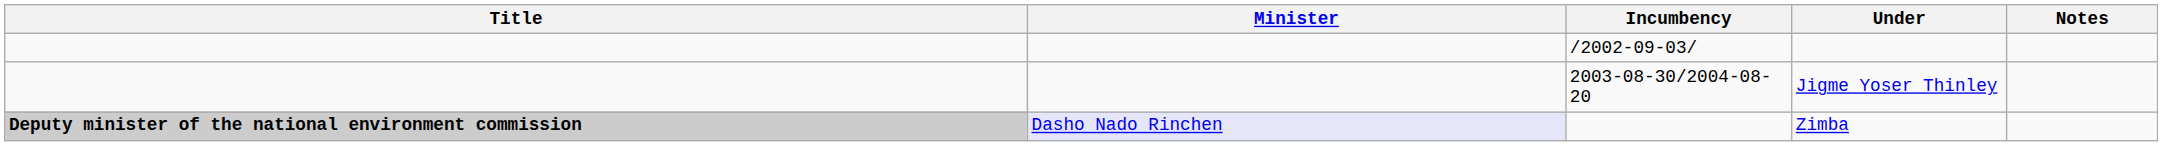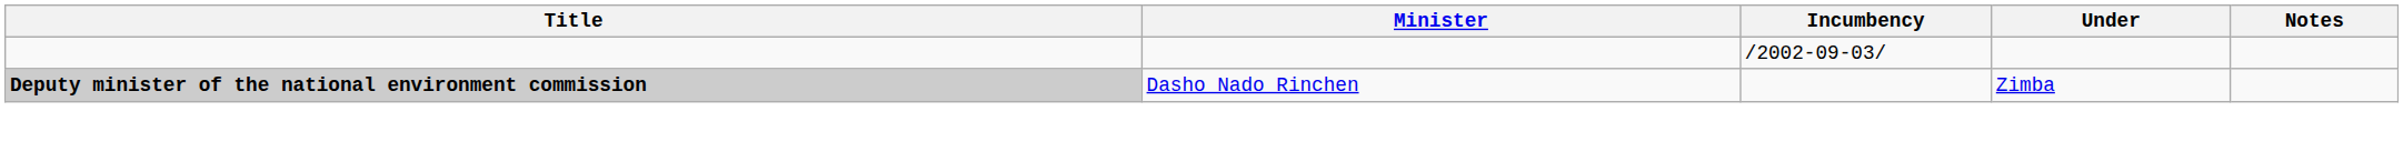- row: 2003-08-30/2004-08-20 | Jigme Yoser Thinley
Zimba | Minister: lavender background -> no background
